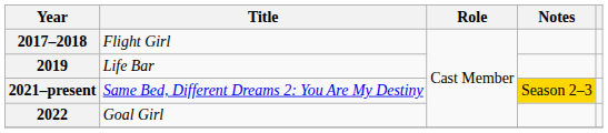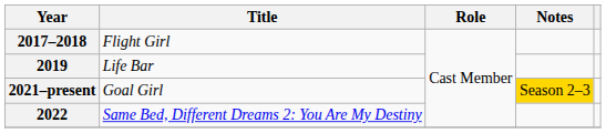2021–present | Title: Same Bed, Different Dreams 2: You Are My Destiny -> Goal Girl
2022 | Title: Goal Girl -> Same Bed, Different Dreams 2: You Are My Destiny
